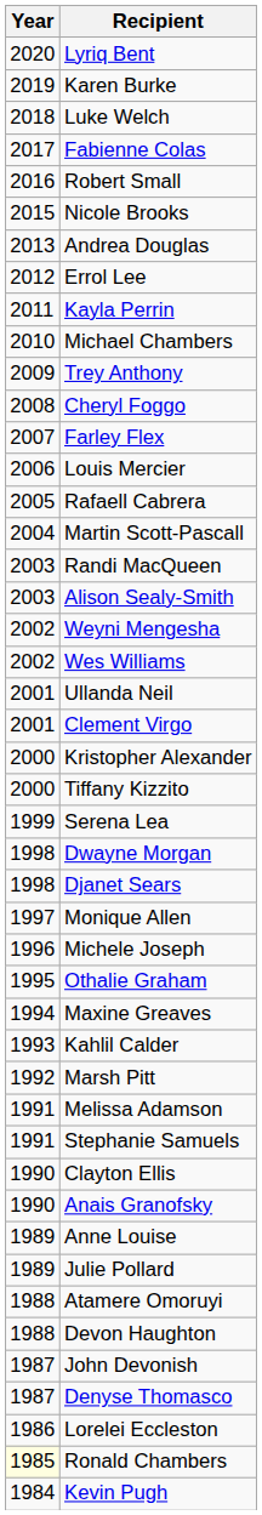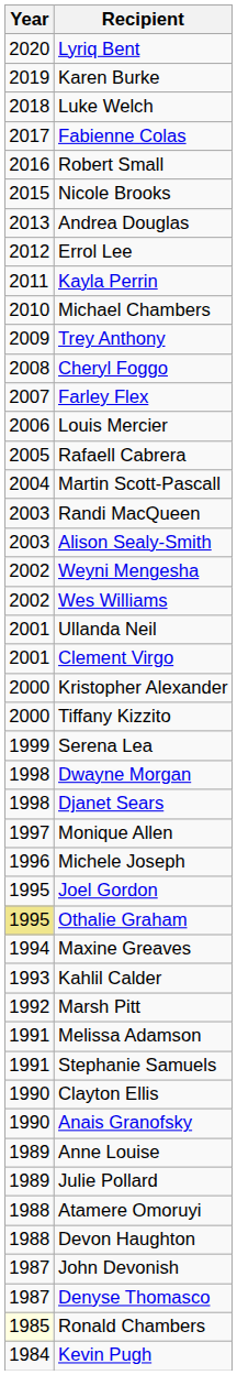+ row: 1995 | Joel Gordon
Othalie Graham | Year: no background -> khaki background
- row: 1986 | Lorelei Eccleston
